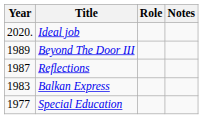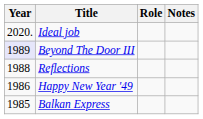Beyond The Door III | Year: no background -> lavender background
Reflections | Year: 1987 -> 1988
+ row: 1986 | Happy New Year '49
Balkan Express | Year: 1983 -> 1985
- row: 1977 | Special Education
